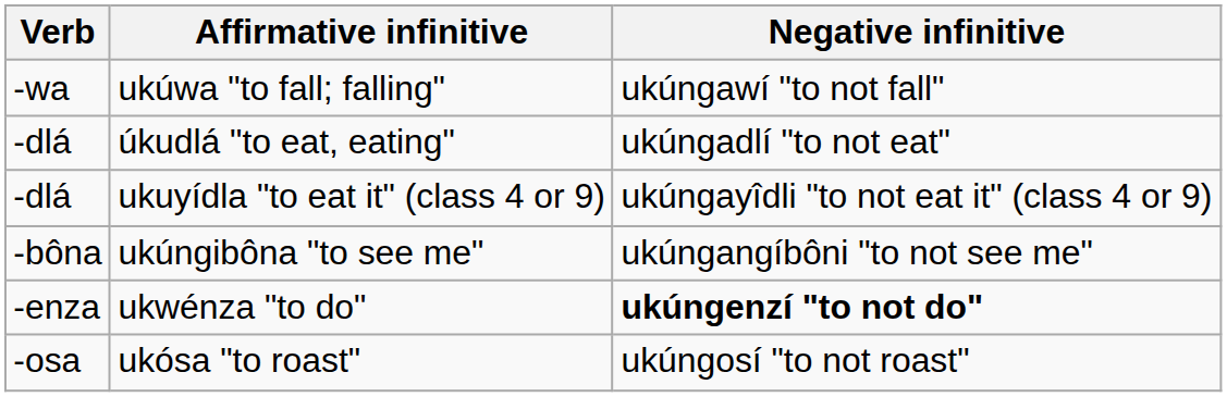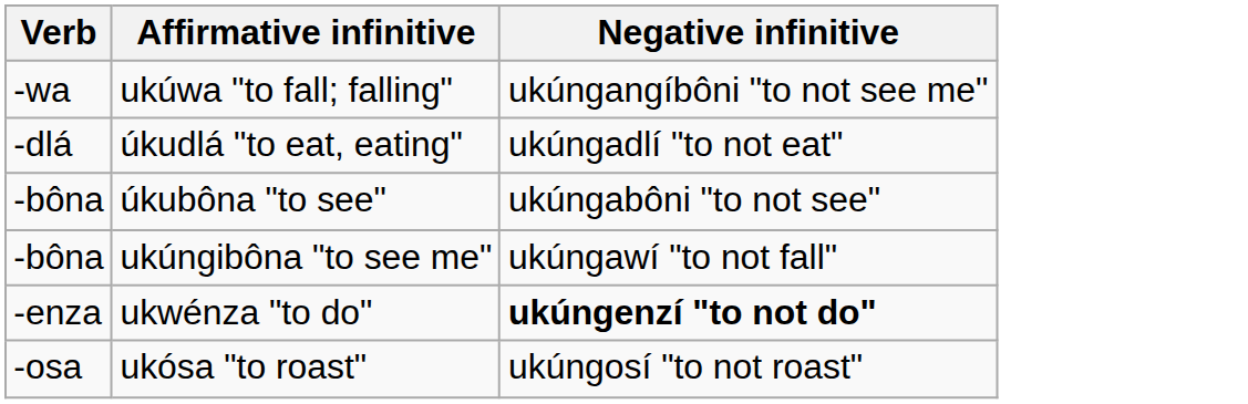ukúwa "to fall; falling" | Negative infinitive: ukúngawí "to not fall" -> ukúngangíbôni "to not see me"
- row: -dlá | ukuyídla "to eat it" (class 4 or 9) | ukúngayîdli "to not eat it" (class 4 or 9)
+ row: -bôna | úkubôna "to see" | ukúngabôni "to not see"
ukúngibôna "to see me" | Negative infinitive: ukúngangíbôni "to not see me" -> ukúngawí "to not fall"
